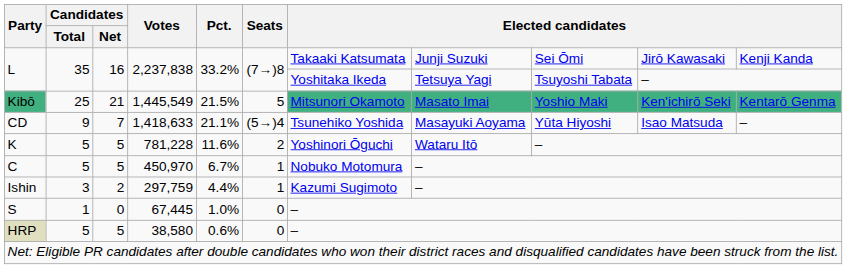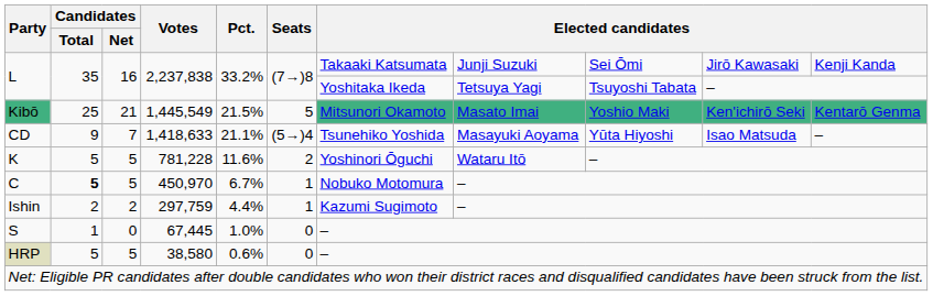C | Candidates / Total: normal -> bold
Ishin | Candidates / Total: 3 -> 2
